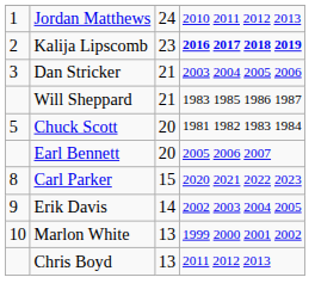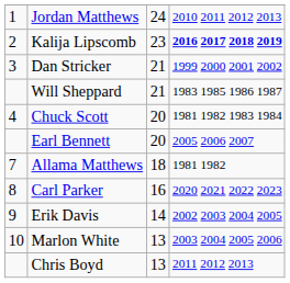Dan Stricker | column 4: 2003 2004 2005 2006 -> 1999 2000 2001 2002
Chuck Scott | column 1: 5 -> 4
+ row: 7 | Allama Matthews | 18 | 1981 1982
Carl Parker | column 3: 15 -> 16
Marlon White | column 4: 1999 2000 2001 2002 -> 2003 2004 2005 2006
